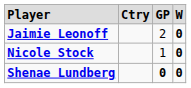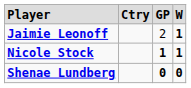Jaimie Leonoff | column 4: 0 -> 1
Nicole Stock | column 3: normal -> bold
Nicole Stock | column 4: 0 -> 1
